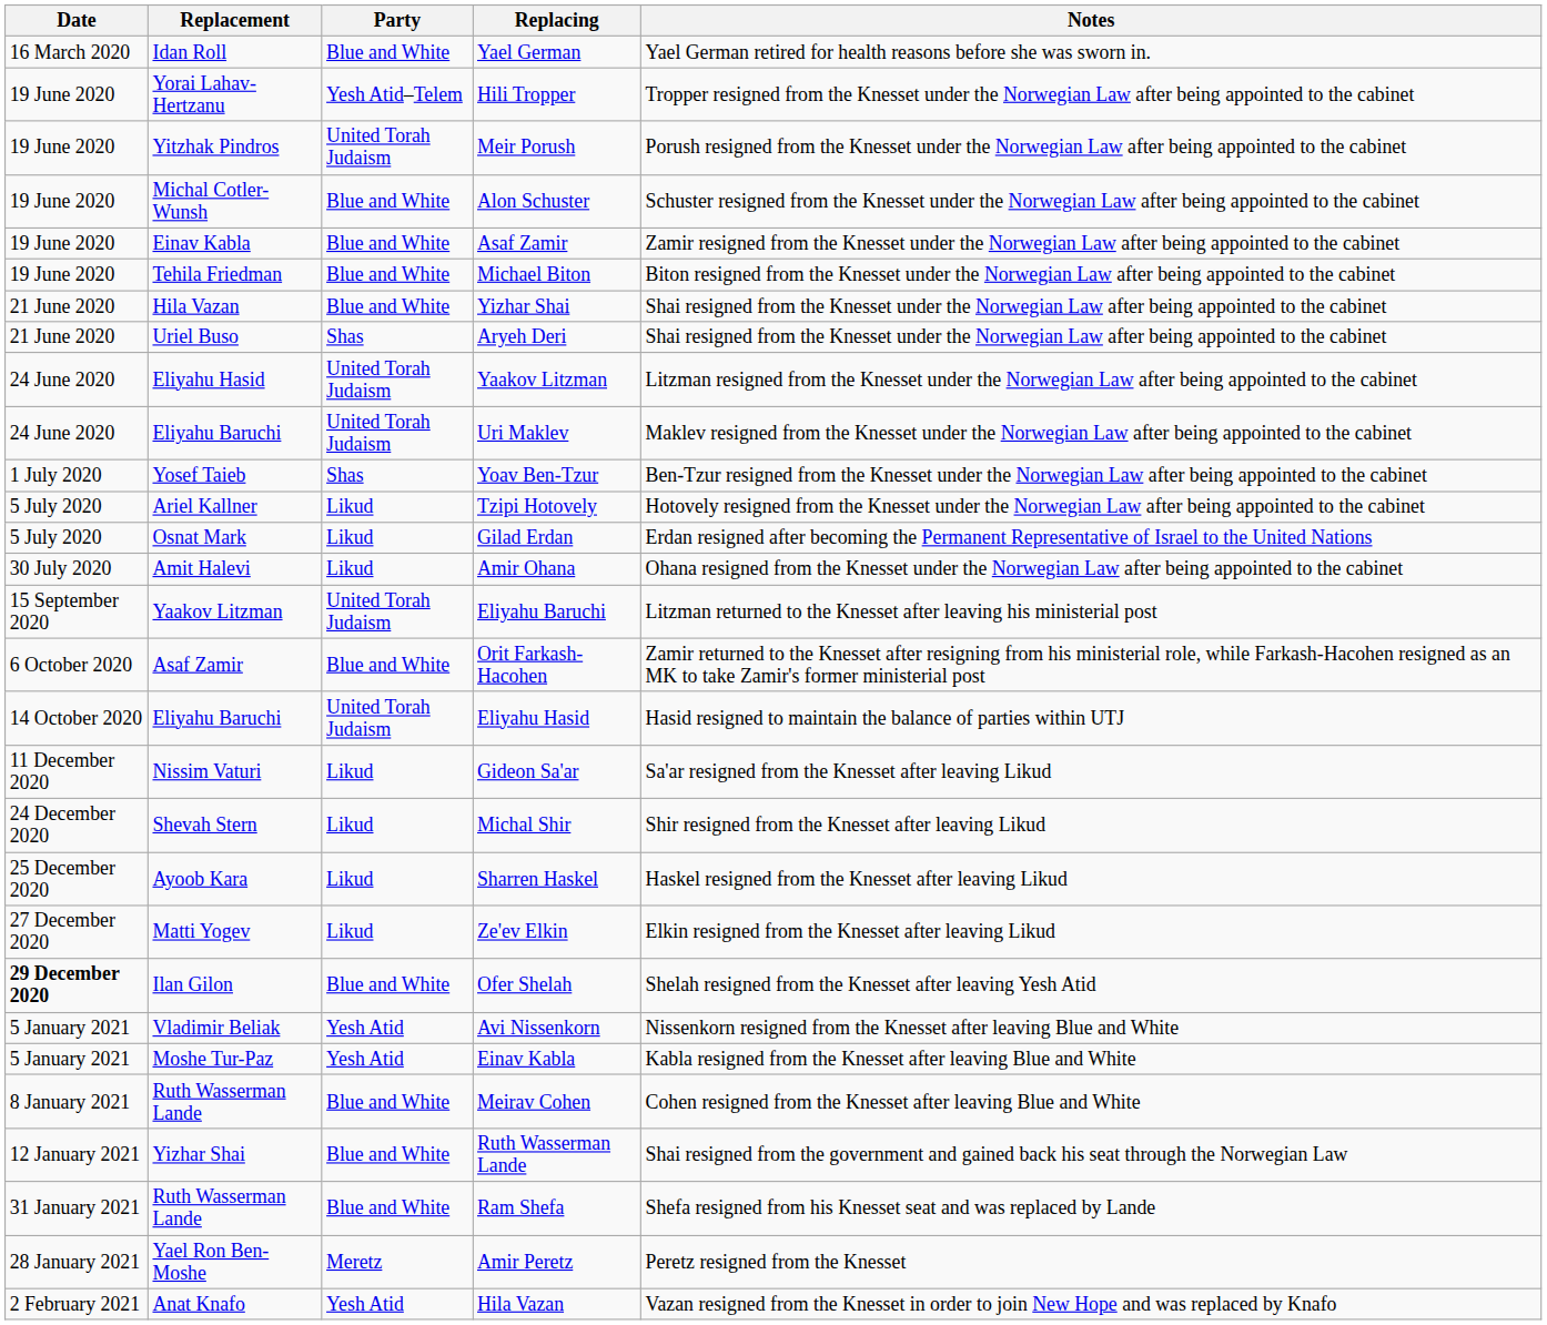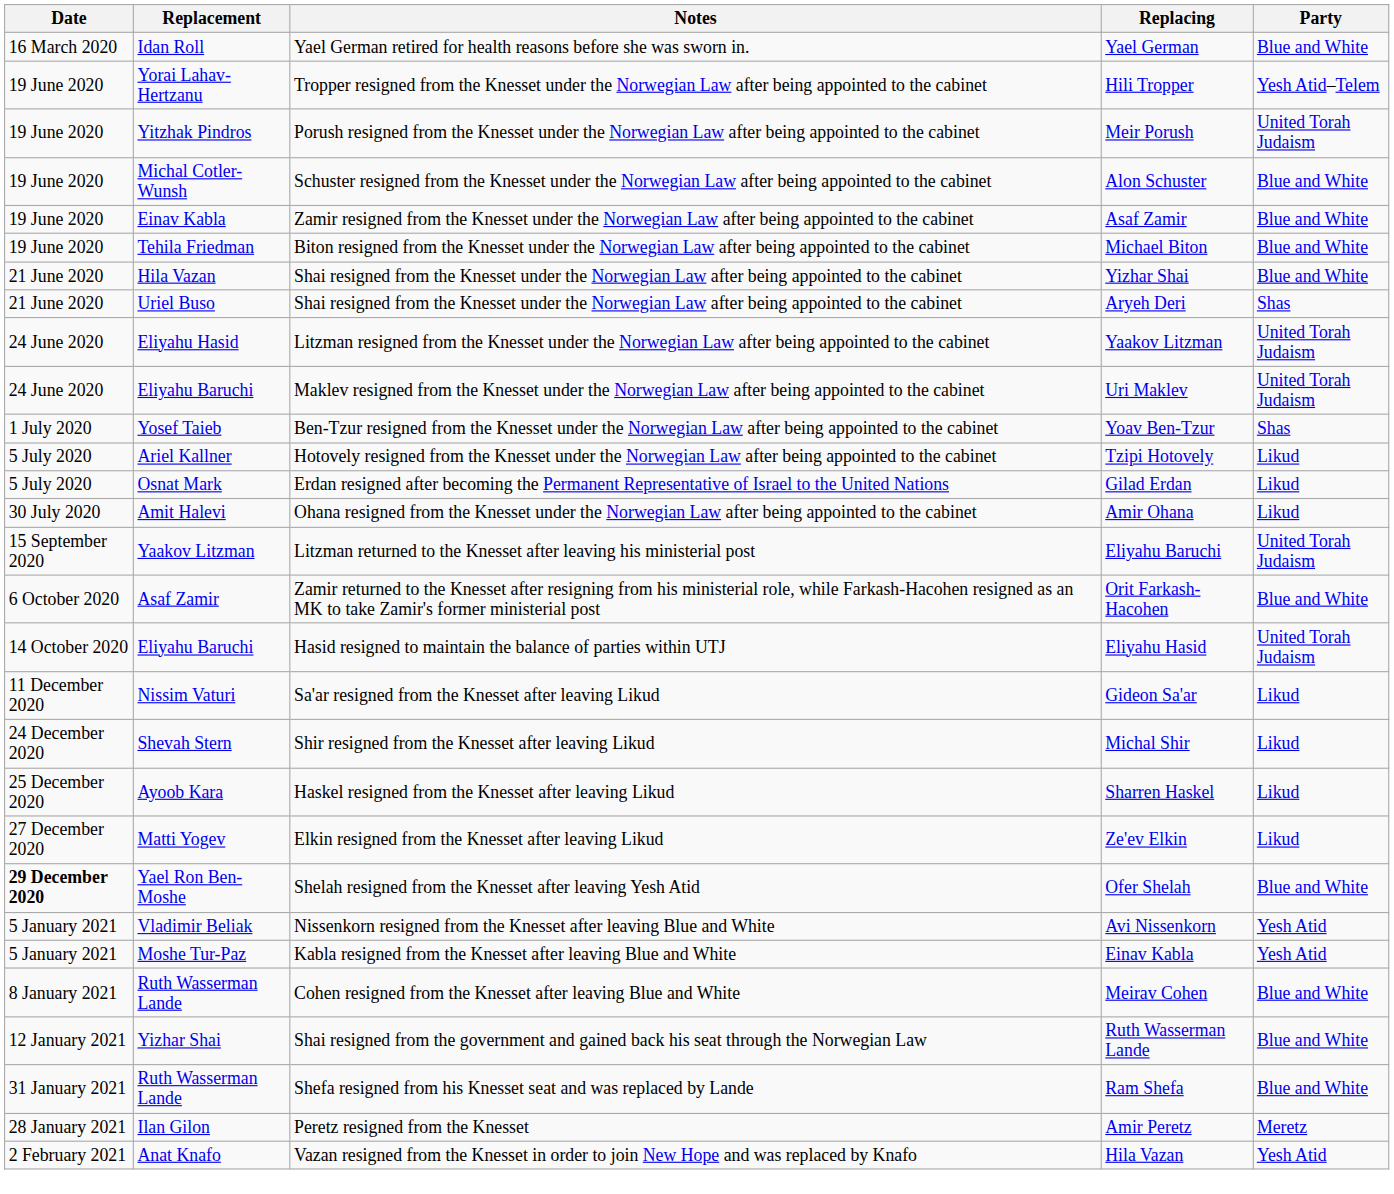columns swapped: Party <-> Notes
Ofer Shelah | Replacement: Ilan Gilon -> Yael Ron Ben-Moshe
Amir Peretz | Replacement: Yael Ron Ben-Moshe -> Ilan Gilon
